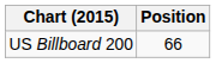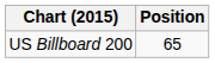US Billboard 200 | Position: 66 -> 65
